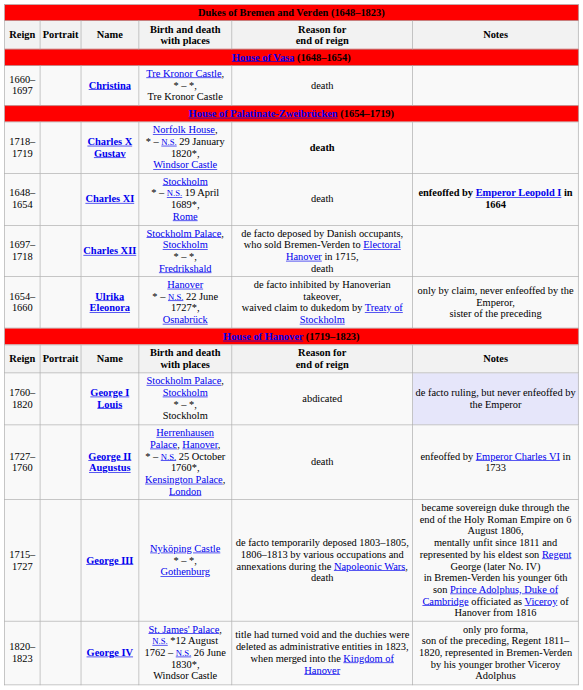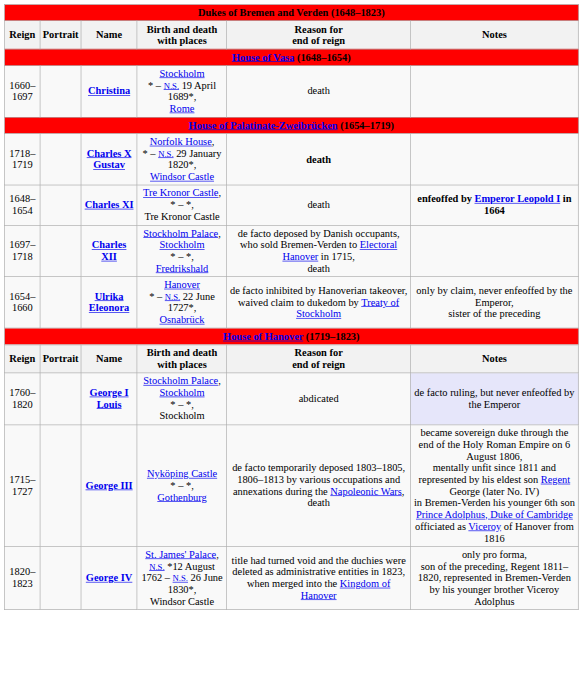Christina | Birth and death with places: Tre Kronor Castle, * – *, Tre Kronor Castle -> Stockholm * – N.S. 19 April 1689*, Rome
Charles XI | Birth and death with places: Stockholm * – N.S. 19 April 1689*, Rome -> Tre Kronor Castle, * – *, Tre Kronor Castle
- row: 1727–1760 | George II Augustus | Herrenhausen Palace, Hanover, * – N.S. 25 October 1760*, Kensington Palace, London | death | enfeoffed by Emperor Charles VI in 1733
